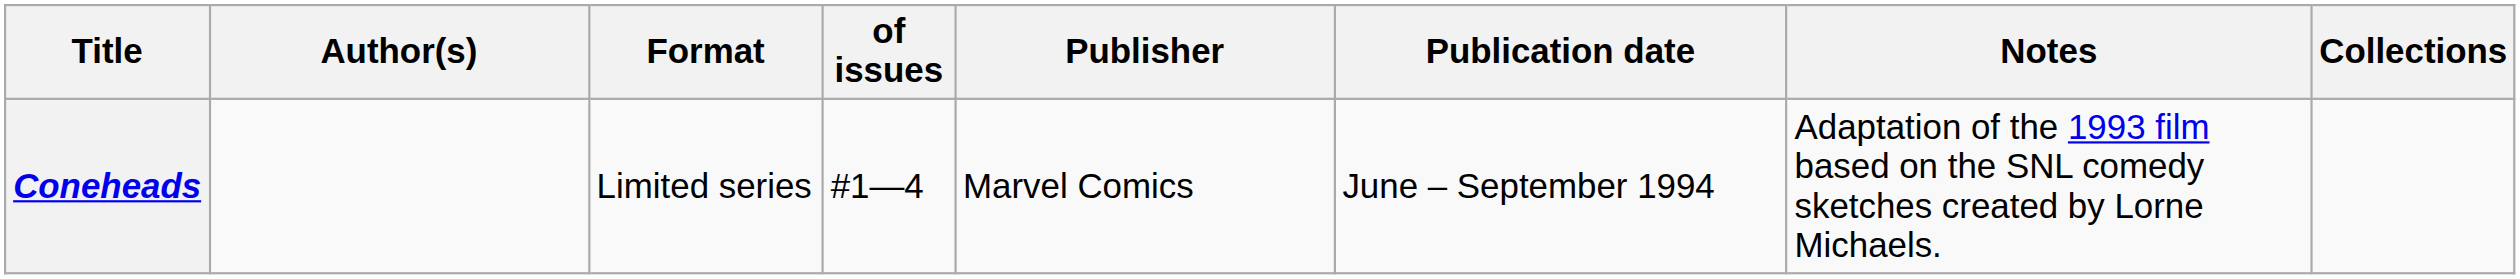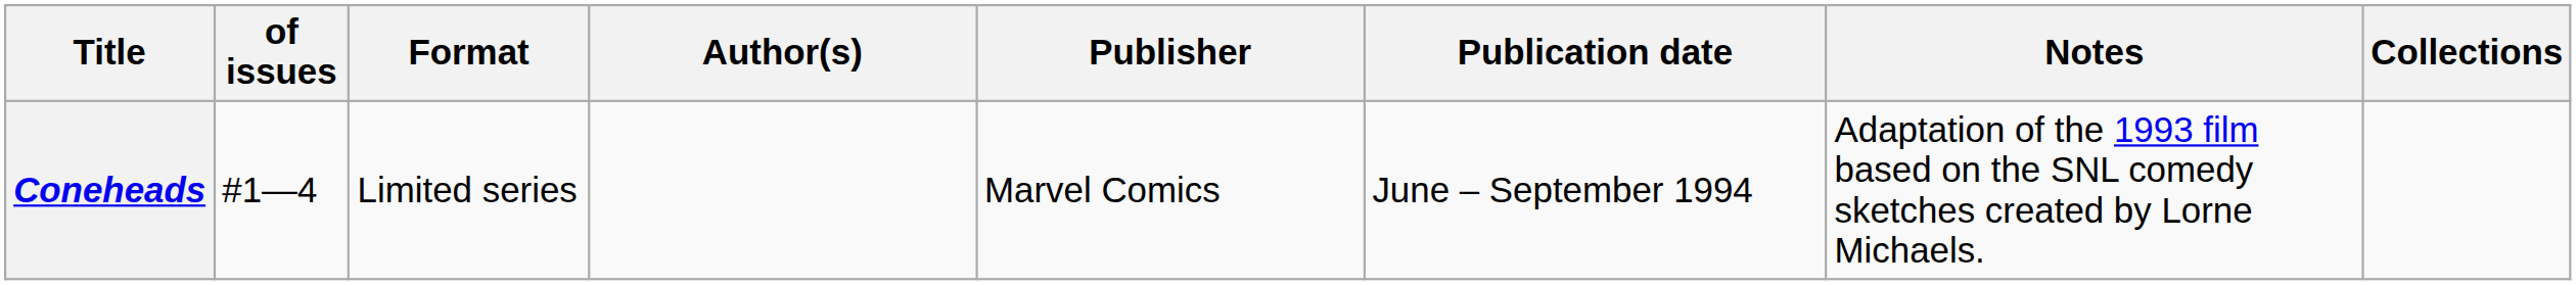columns swapped: of issues <-> Author(s)
